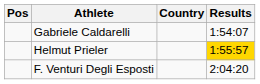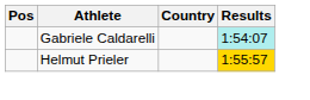Gabriele Caldarelli | Results: no background -> paleturquoise background
- row: F. Venturi Degli Esposti | 2:04:20
